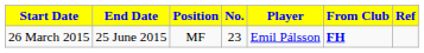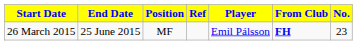columns swapped: No. <-> Ref
